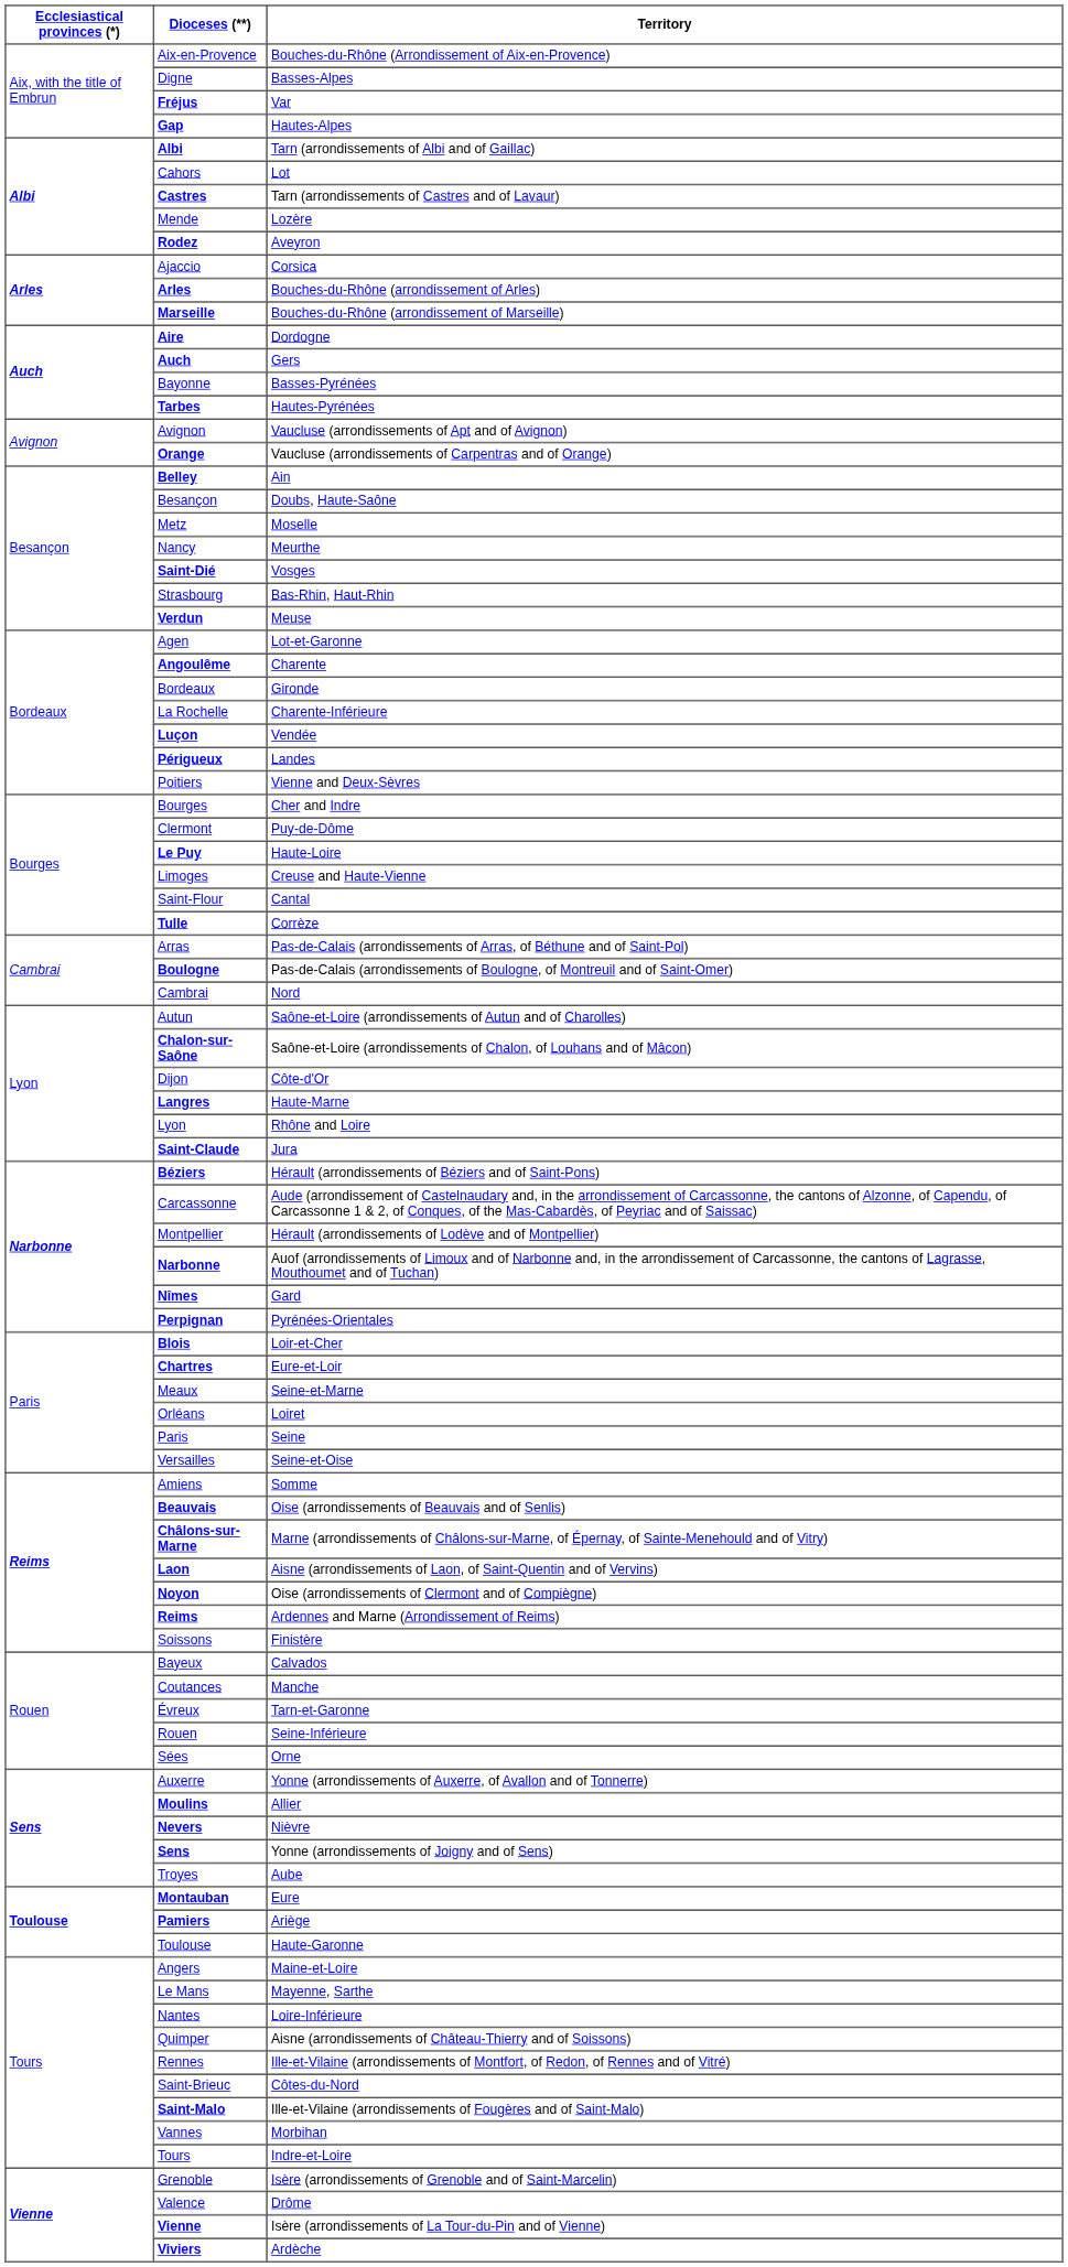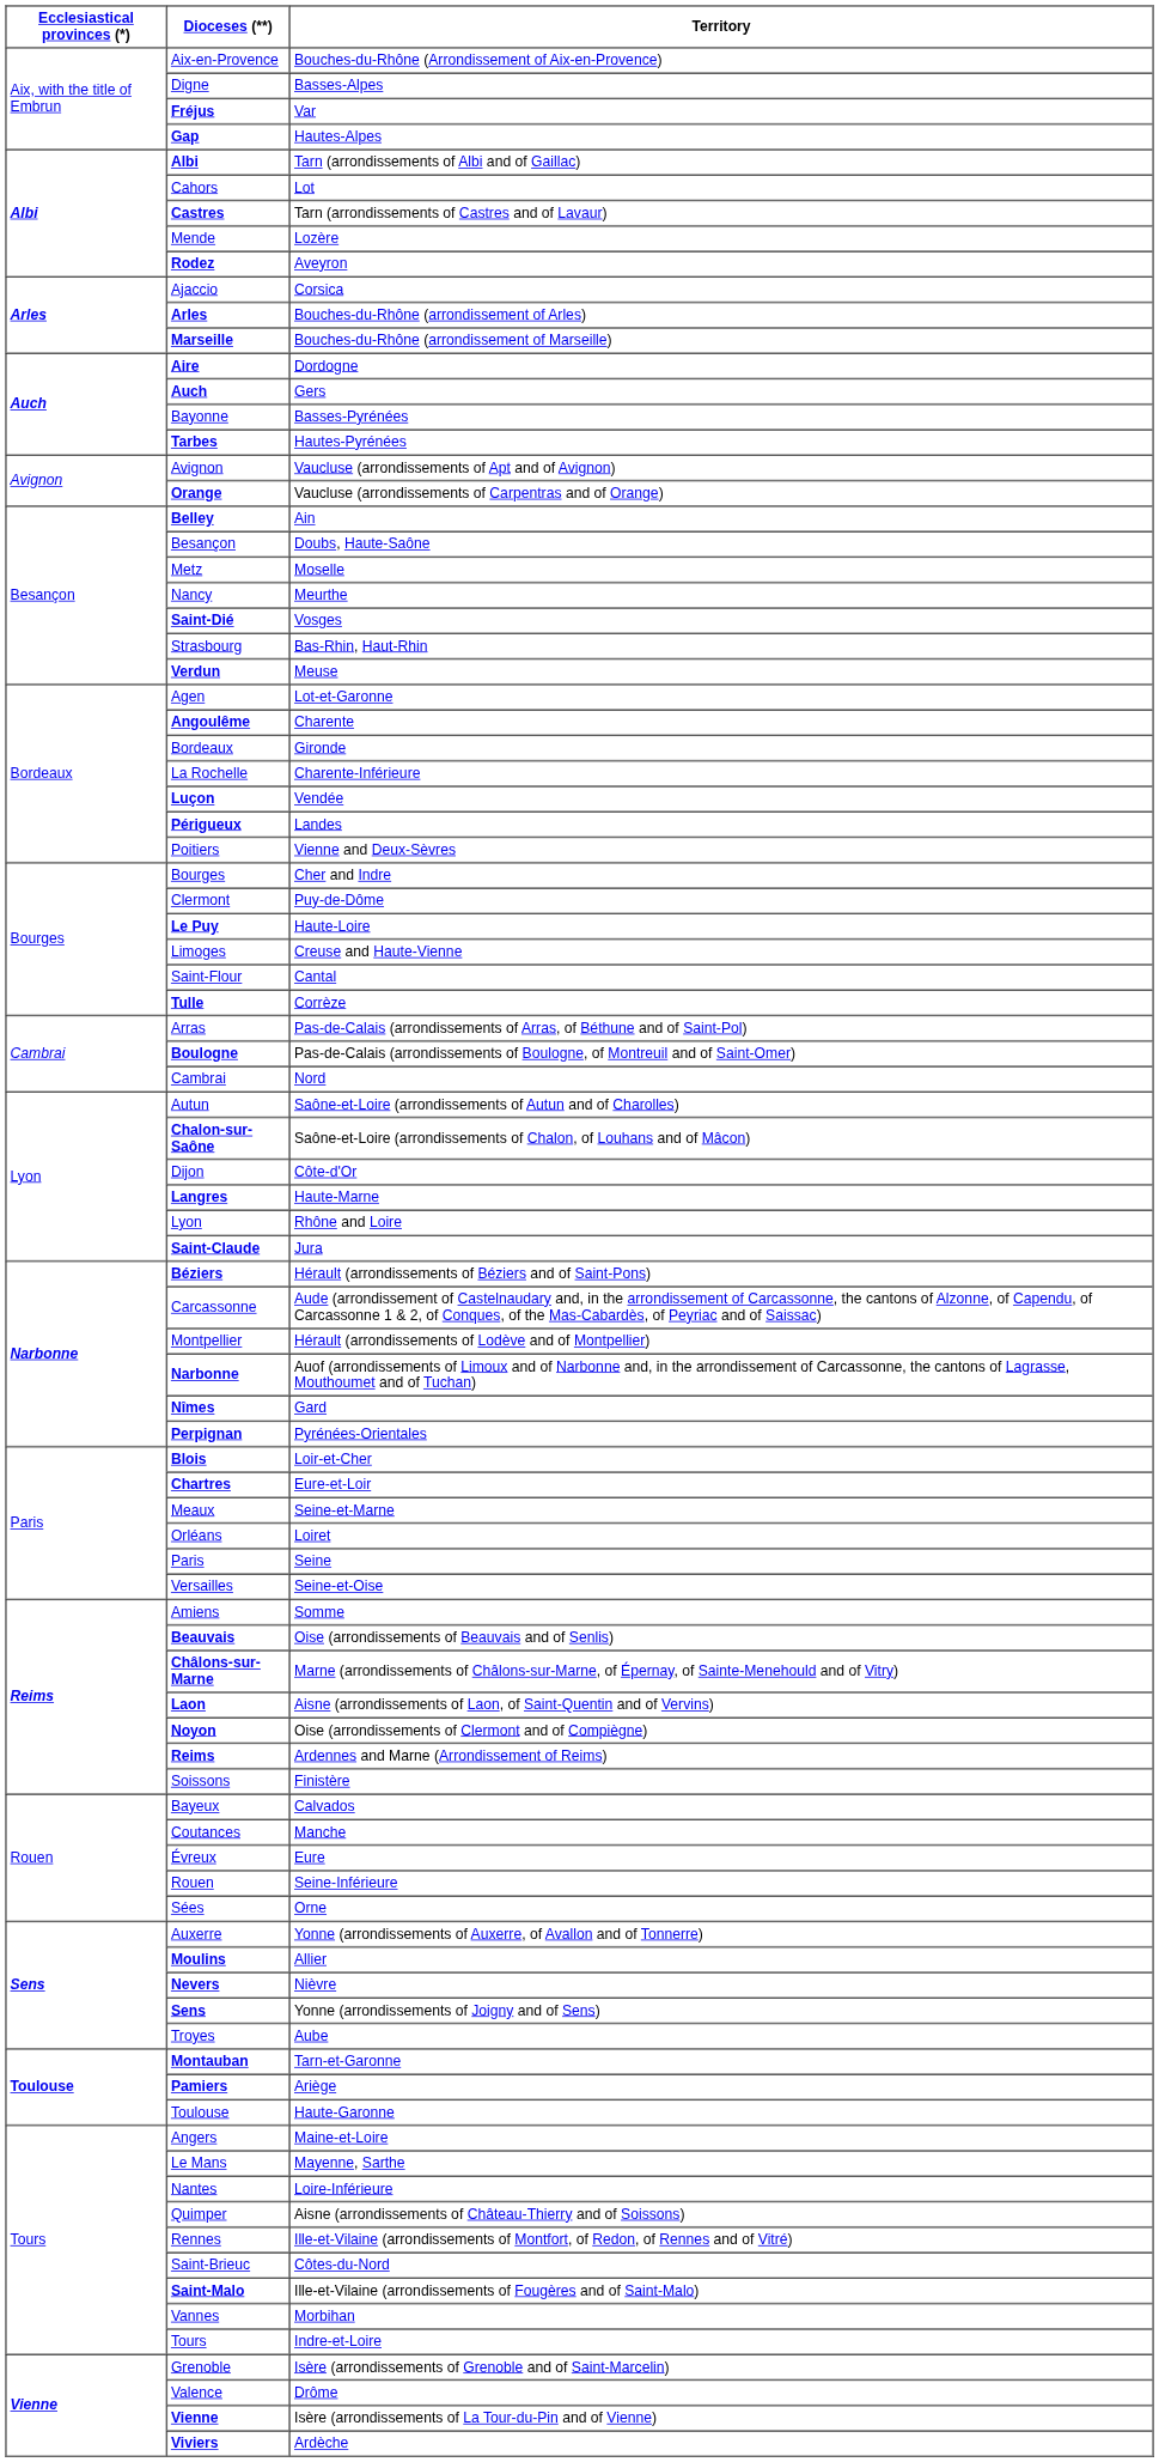Évreux | Territory: Tarn-et-Garonne -> Eure
Montauban | Territory: Eure -> Tarn-et-Garonne
